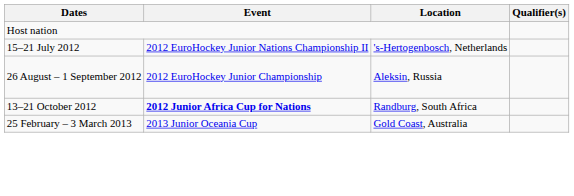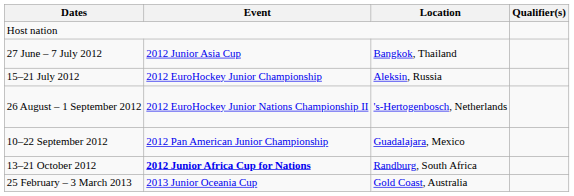+ row: 27 June – 7 July 2012 | 2012 Junior Asia Cup | Bangkok, Thailand
15–21 July 2012 | Event: 2012 EuroHockey Junior Nations Championship II -> 2012 EuroHockey Junior Championship
15–21 July 2012 | Location: 's-Hertogenbosch, Netherlands -> Aleksin, Russia
26 August – 1 September 2012 | Event: 2012 EuroHockey Junior Championship -> 2012 EuroHockey Junior Nations Championship II
26 August – 1 September 2012 | Location: Aleksin, Russia -> 's-Hertogenbosch, Netherlands
+ row: 10–22 September 2012 | 2012 Pan American Junior Championship | Guadalajara, Mexico
